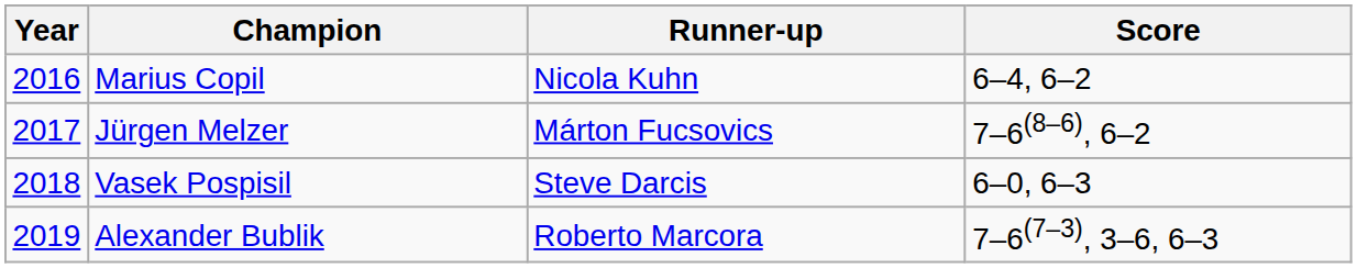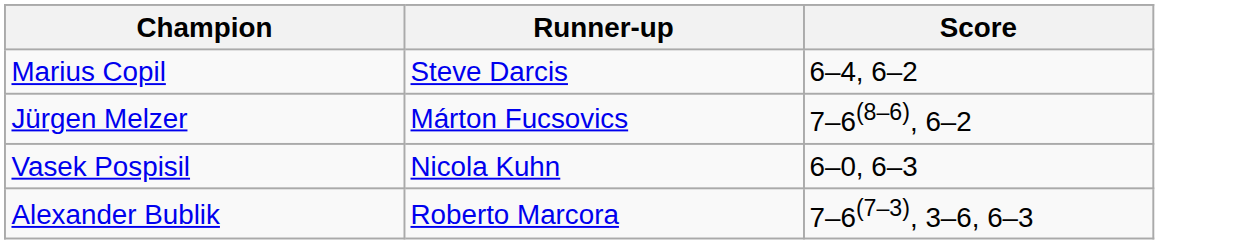- column: Year | 2016 | 2017 | 2018 | 2019
Marius Copil | Runner-up: Nicola Kuhn -> Steve Darcis
Vasek Pospisil | Runner-up: Steve Darcis -> Nicola Kuhn
